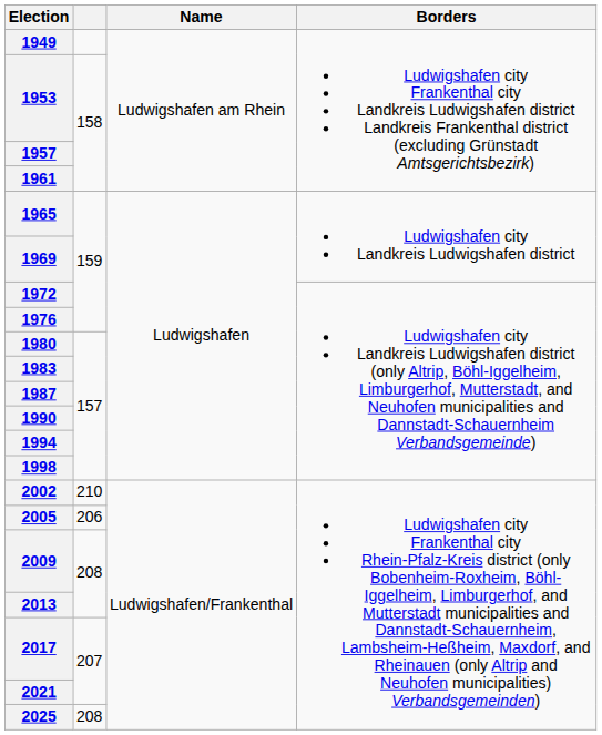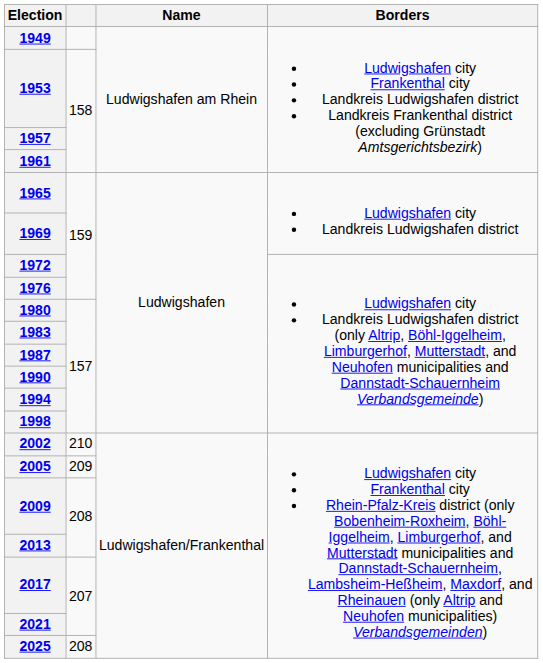2005 | column 2: 206 -> 209
